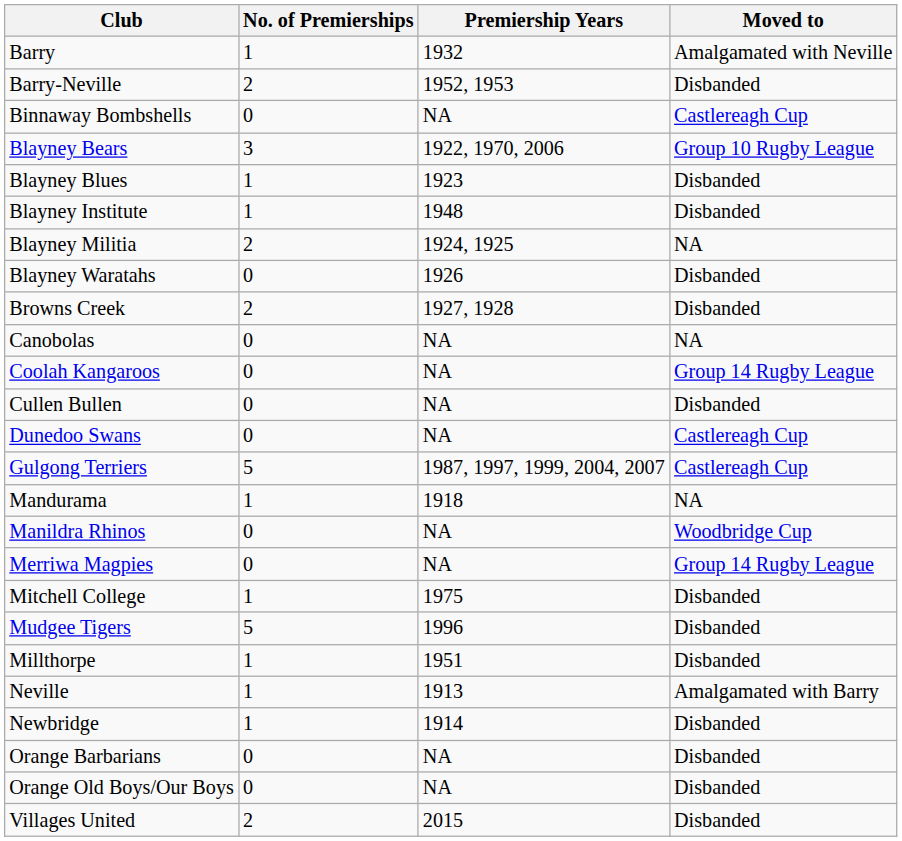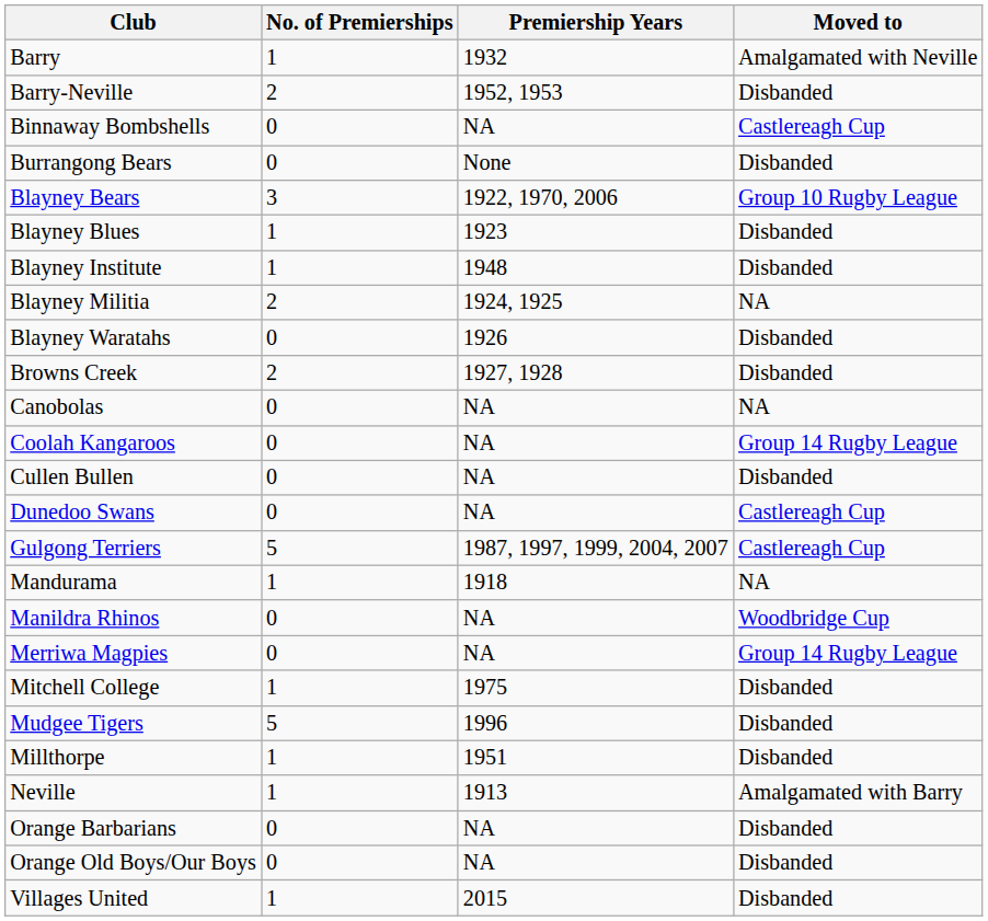+ row: Burrangong Bears | 0 | None | Disbanded
- row: Newbridge | 1 | 1914 | Disbanded
Villages United | No. of Premierships: 2 -> 1
